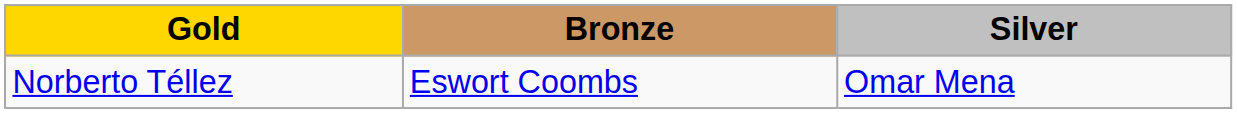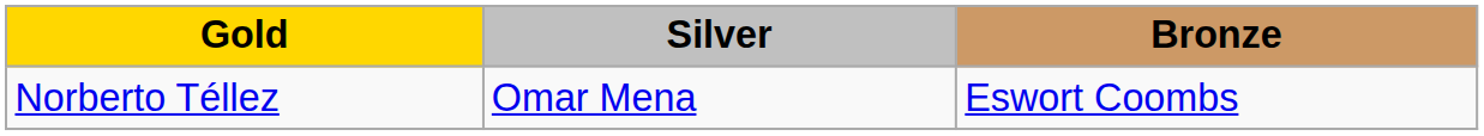columns swapped: Silver <-> Bronze
